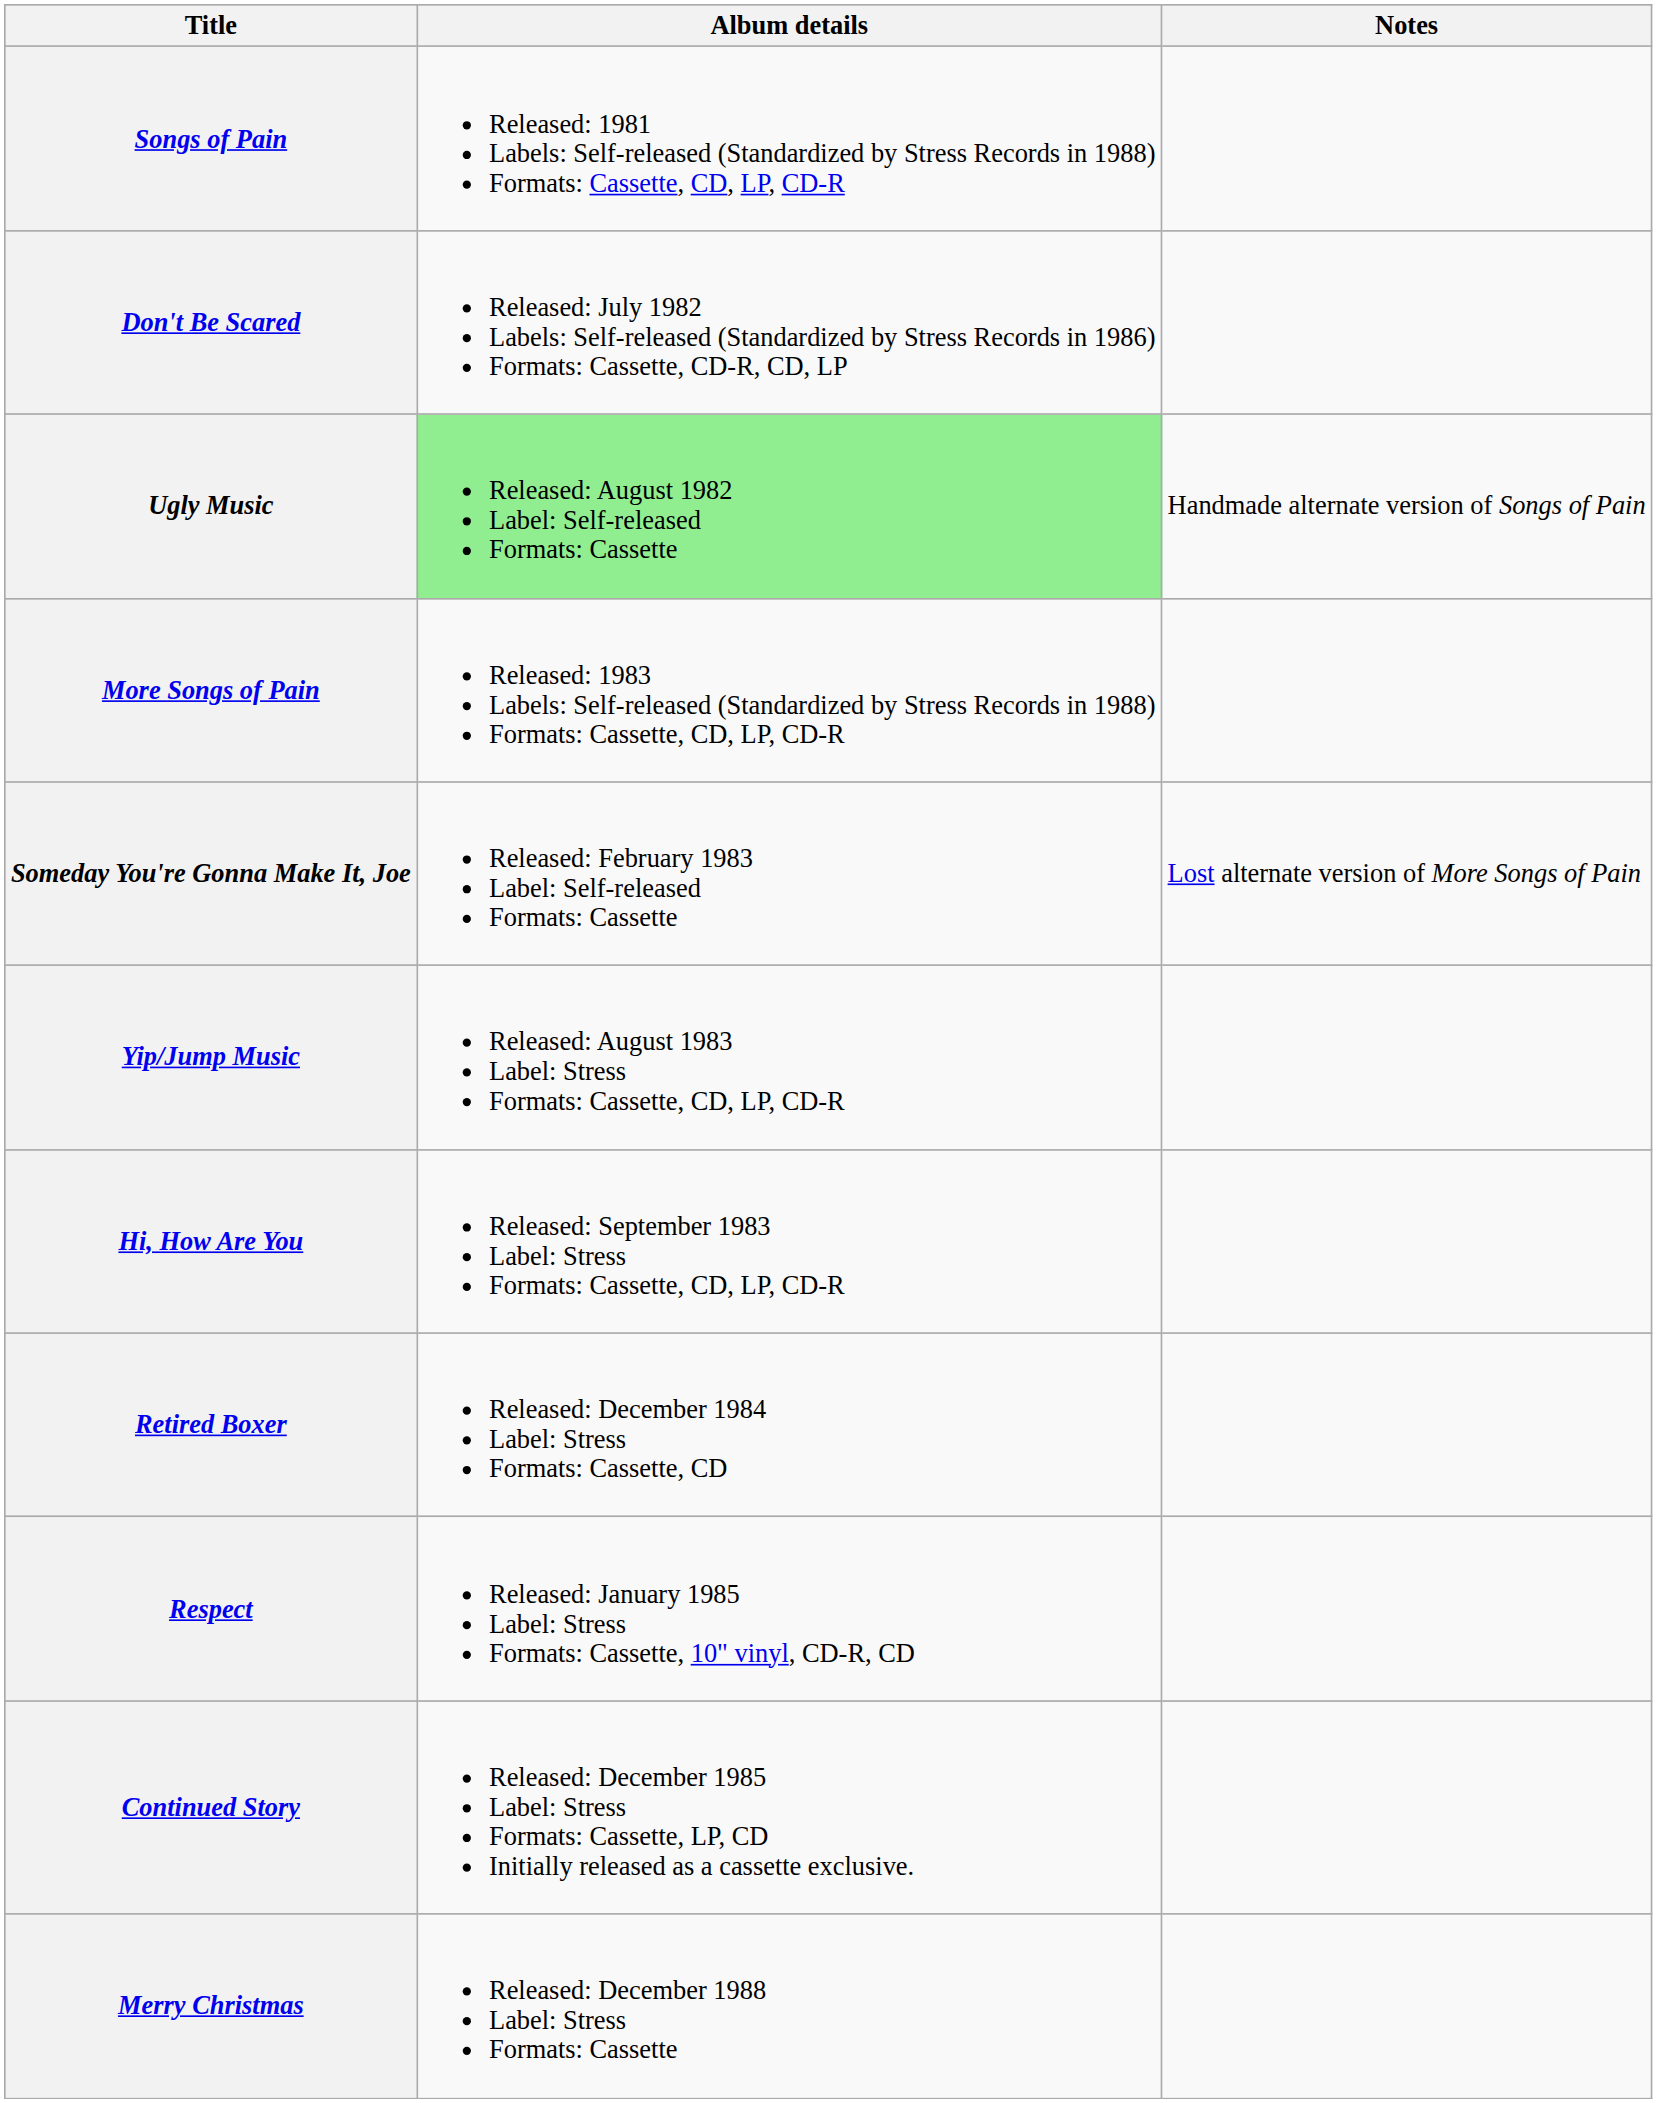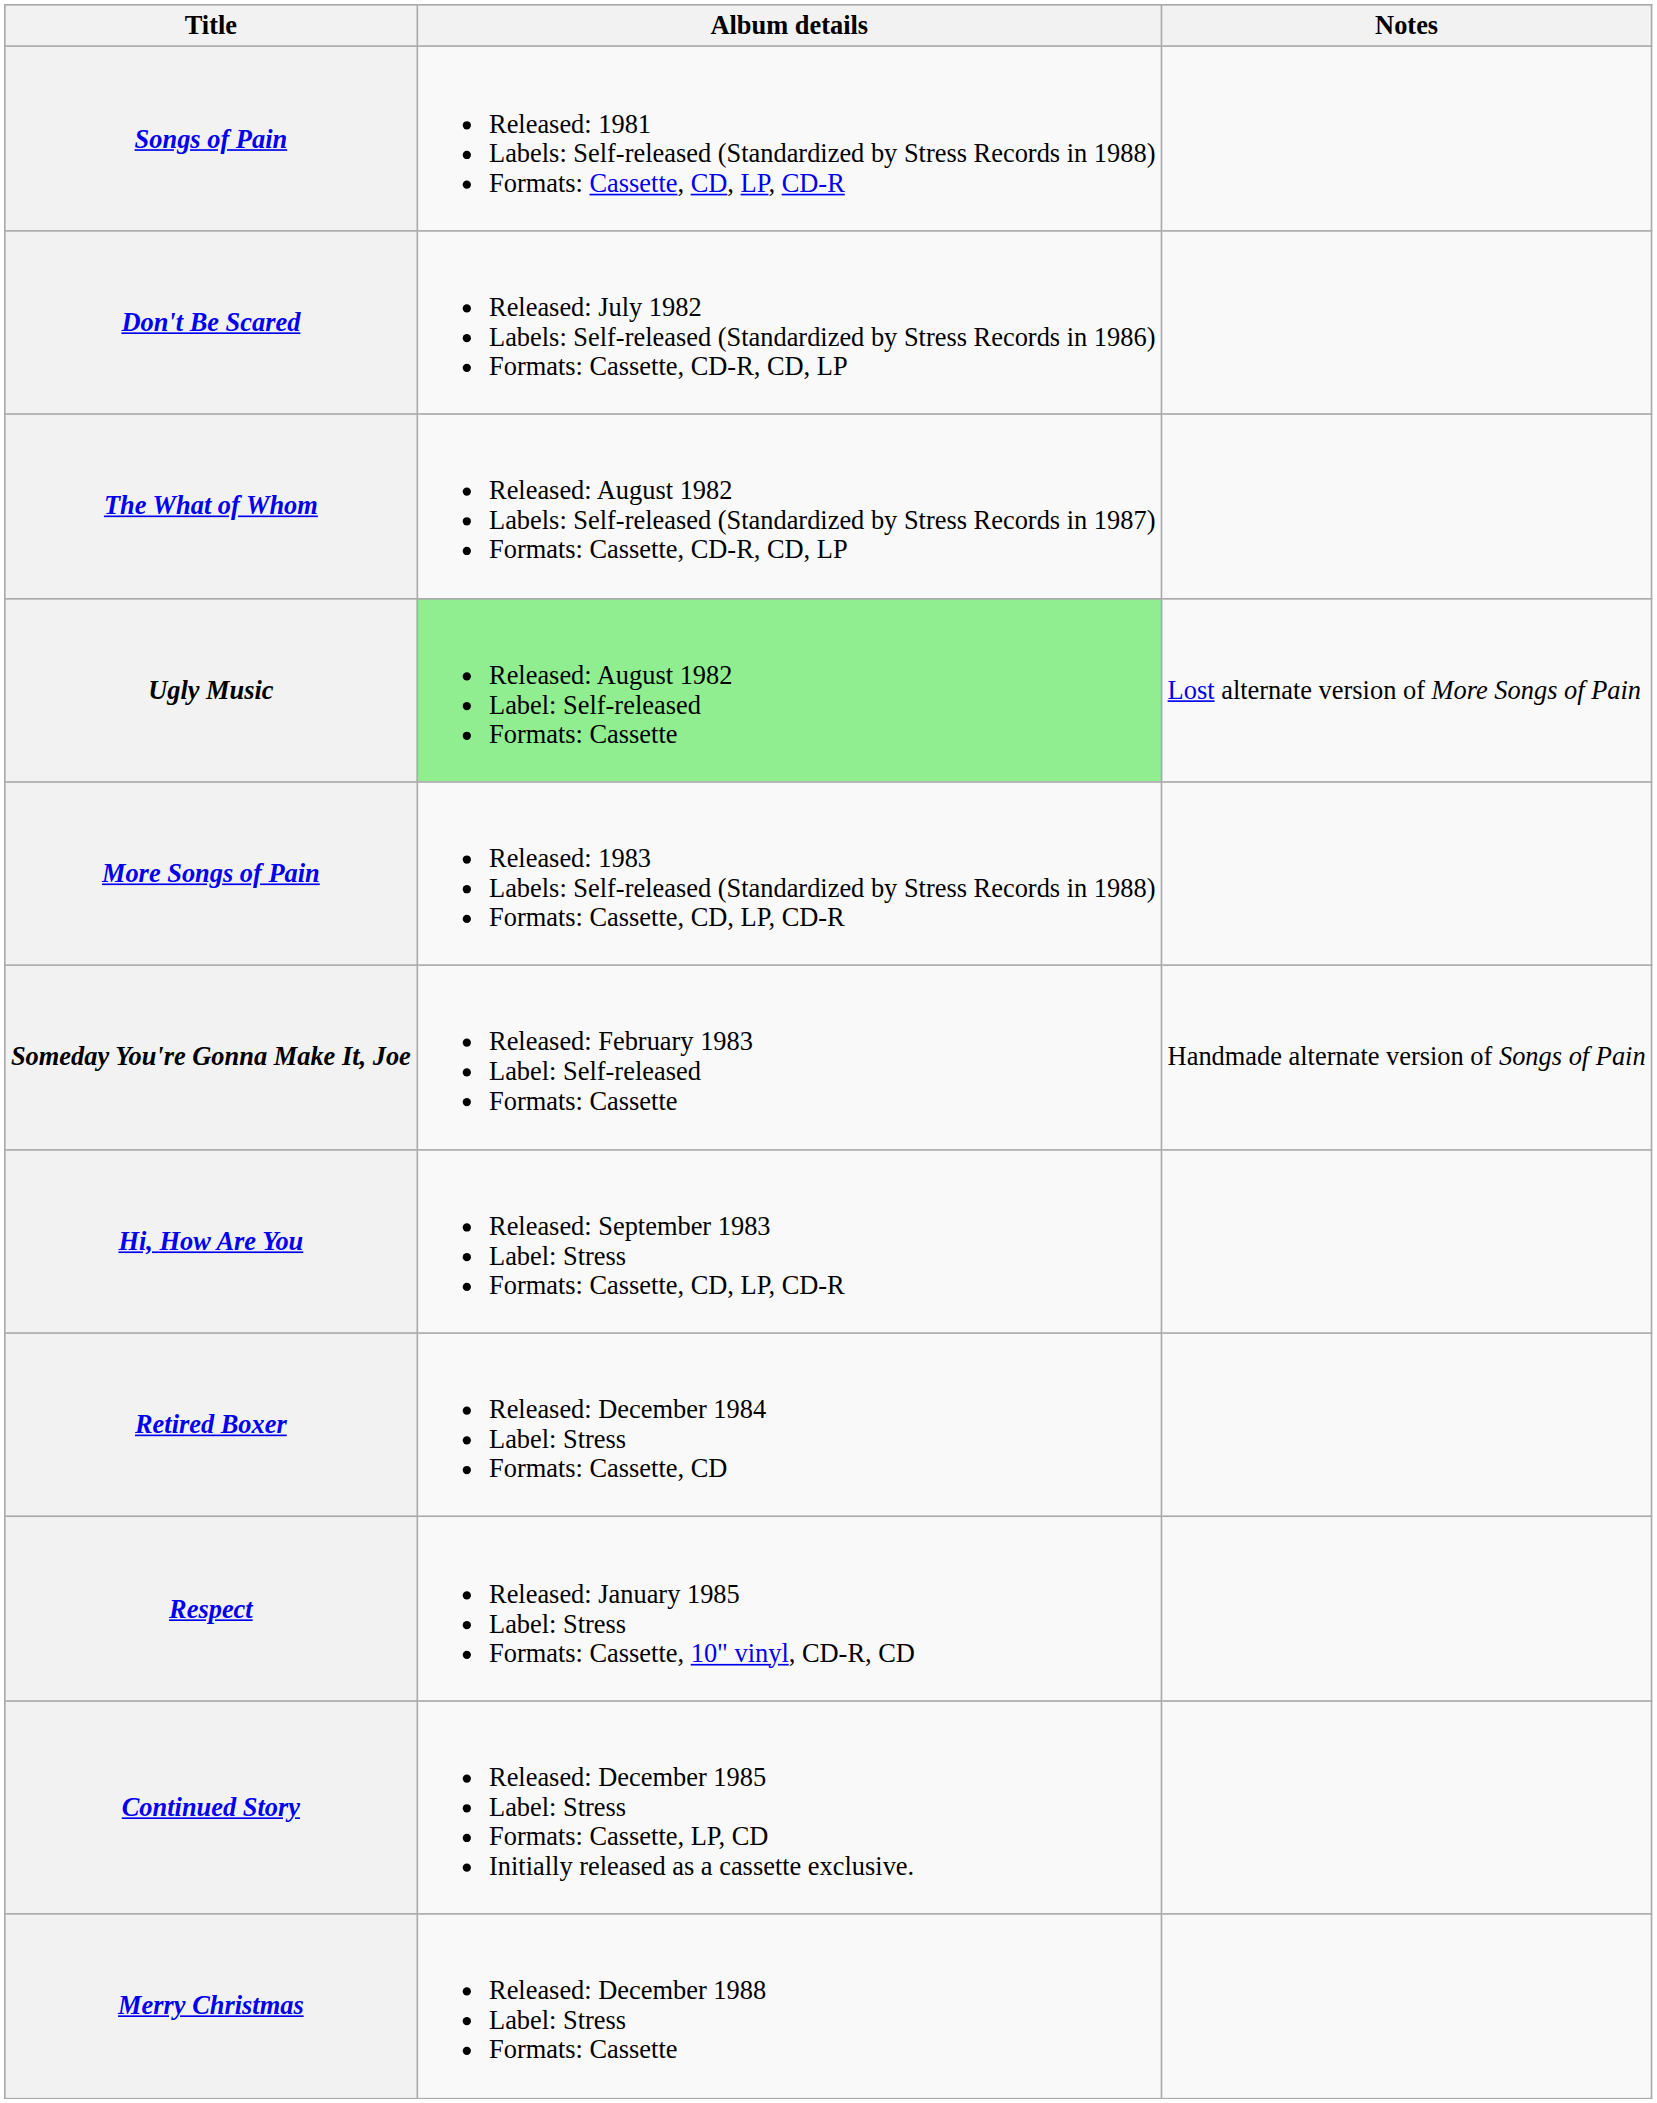+ row: The What of Whom | Released: August 1982 Labels: Self-released (Standardized by Stress Records in 1987) Formats: Cassette, CD-R, CD, LP
Ugly Music | Notes: Handmade alternate version of Songs of Pain -> Lost alternate version of More Songs of Pain
Someday You're Gonna Make It, Joe | Notes: Lost alternate version of More Songs of Pain -> Handmade alternate version of Songs of Pain
- row: Yip/Jump Music | Released: August 1983 Label: Stress Formats: Cassette, CD, LP, CD-R
